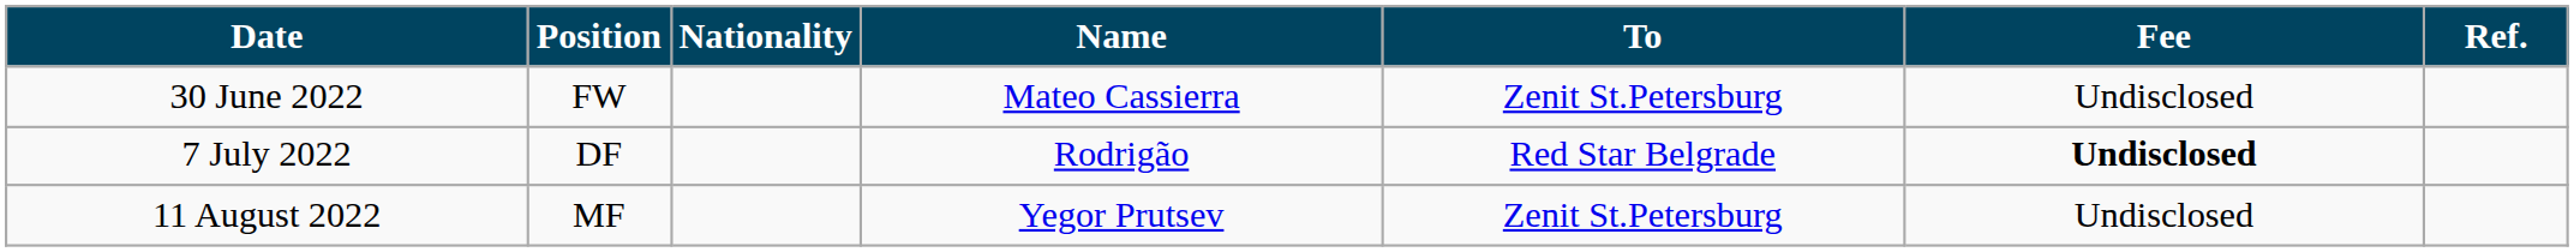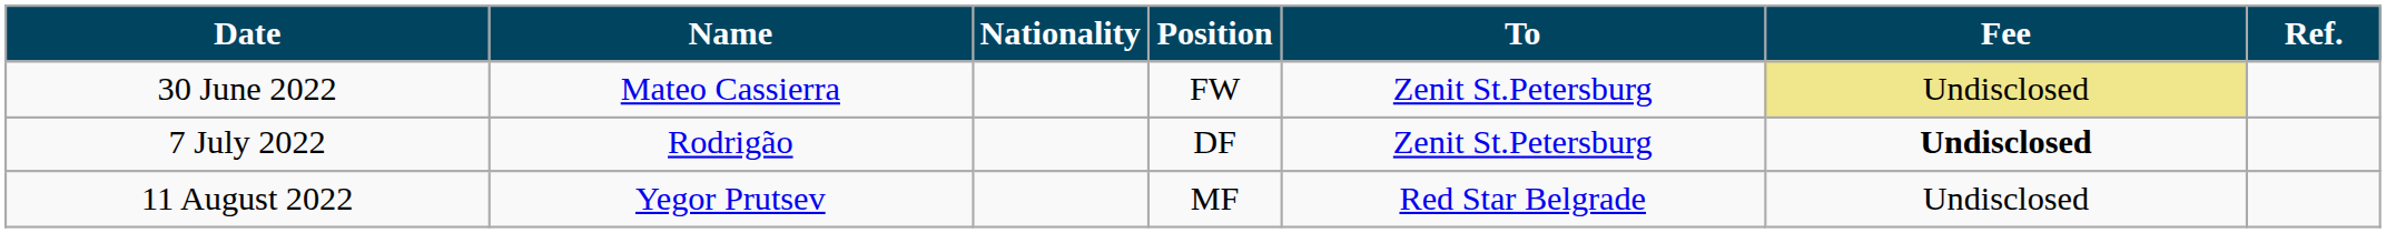columns swapped: Position <-> Name
30 June 2022 | Fee: no background -> khaki background
7 July 2022 | To: Red Star Belgrade -> Zenit St.Petersburg
11 August 2022 | To: Zenit St.Petersburg -> Red Star Belgrade
